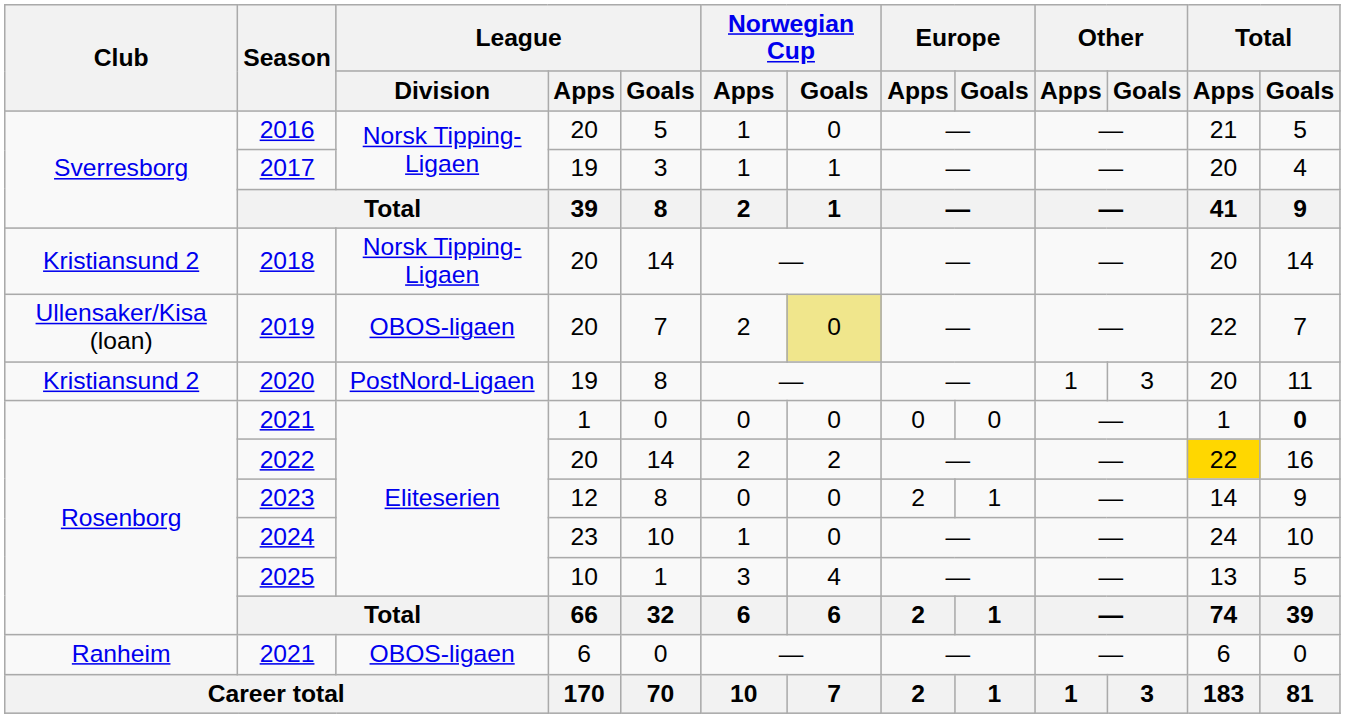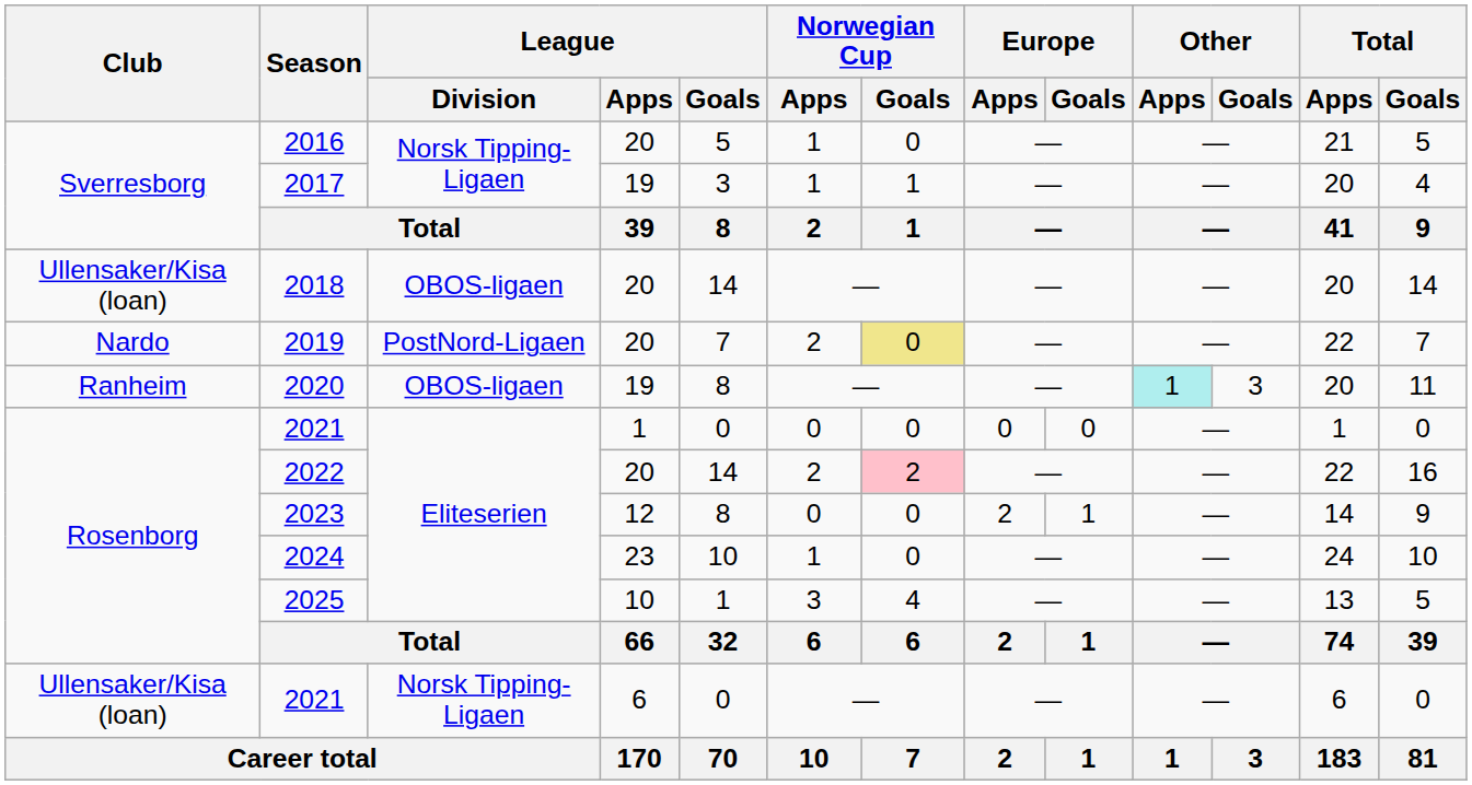2018 | Club: Kristiansund 2 -> Ullensaker/Kisa (loan)
2018 | League / Division: Norsk Tipping-Ligaen -> OBOS-ligaen
2019 | Club: Ullensaker/Kisa (loan) -> Nardo
2019 | League / Division: OBOS-ligaen -> PostNord-Ligaen
2020 | Club: Kristiansund 2 -> Ranheim
2020 | League / Division: PostNord-Ligaen -> OBOS-ligaen
2020 | Other / Apps: no background -> paleturquoise background
2021 / 1 | Total / Goals: bold -> normal
2022 | Norwegian Cup / Goals: no background -> pink background
2022 | Total / Apps: gold background -> no background
2021 / 6 | Club: Ranheim -> Ullensaker/Kisa (loan)
2021 / 6 | League / Division: OBOS-ligaen -> Norsk Tipping-Ligaen
